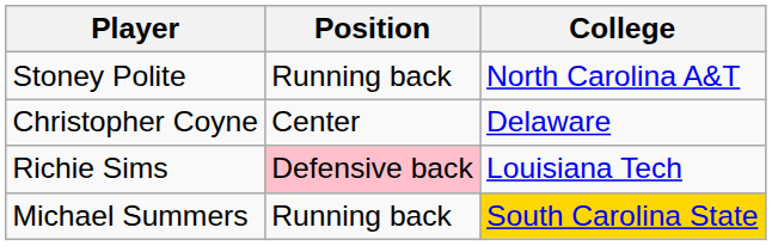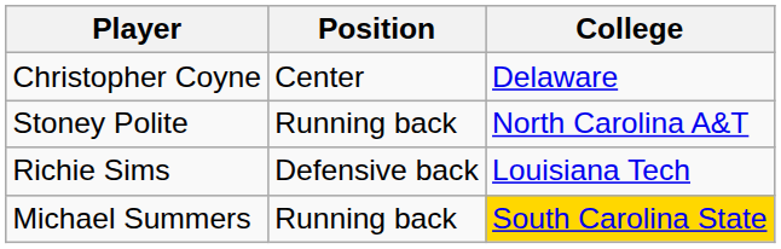rows swapped: Christopher Coyne <-> Stoney Polite
Richie Sims | Position: pink background -> no background
